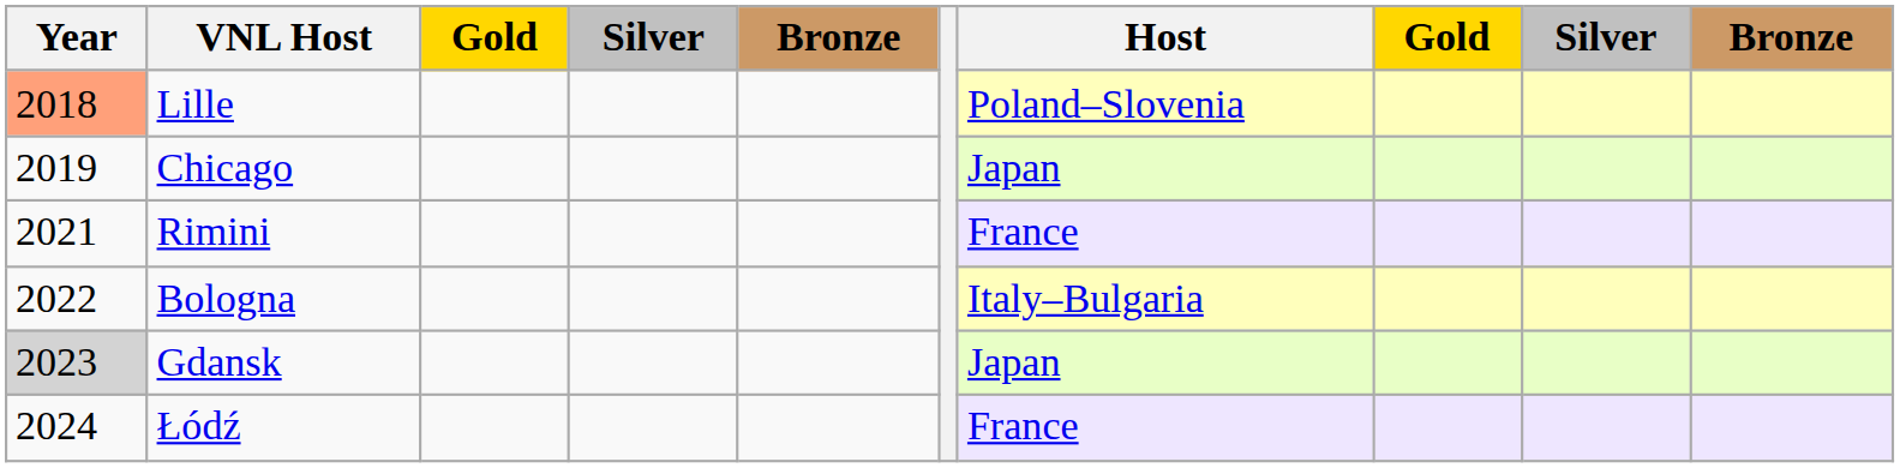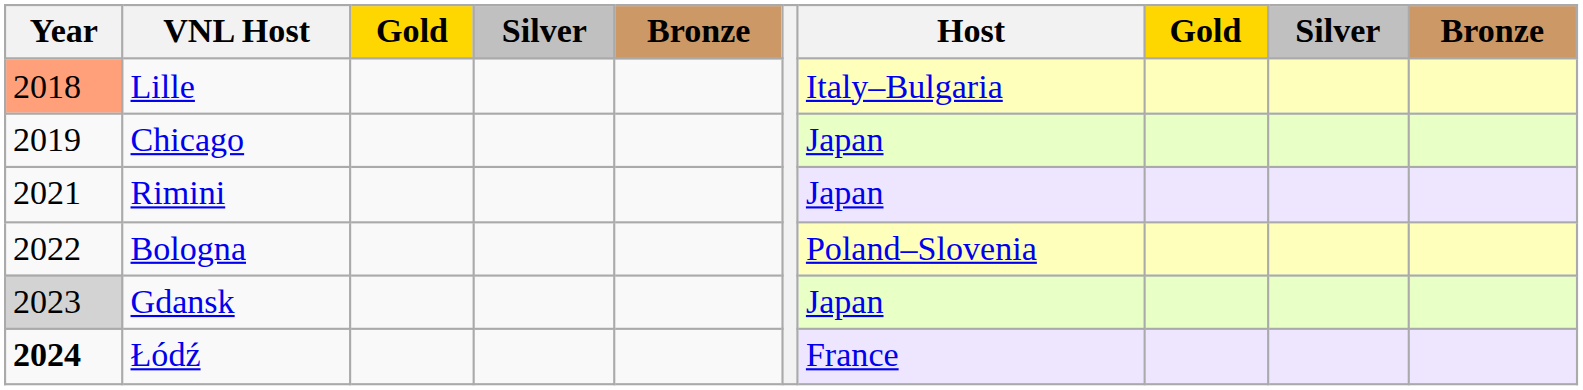Lille | Host: Poland–Slovenia -> Italy–Bulgaria
Rimini | Host: France -> Japan
Bologna | Host: Italy–Bulgaria -> Poland–Slovenia
Łódź | Year: normal -> bold
